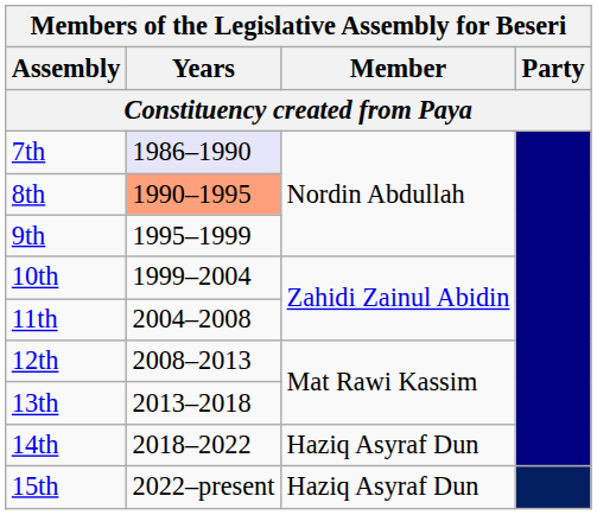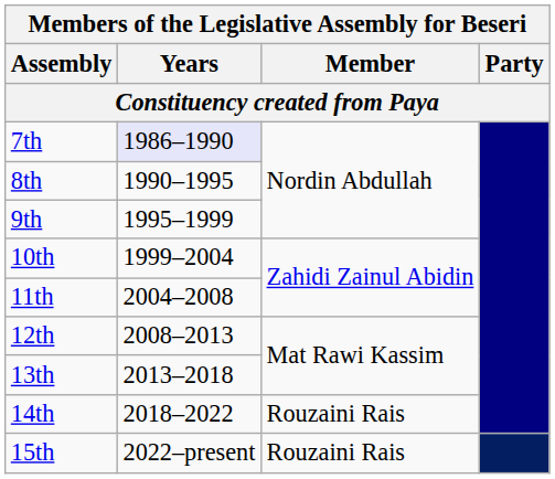8th | Years: lightsalmon background -> no background
14th | Member: Haziq Asyraf Dun -> Rouzaini Rais
15th | Member: Haziq Asyraf Dun -> Rouzaini Rais
